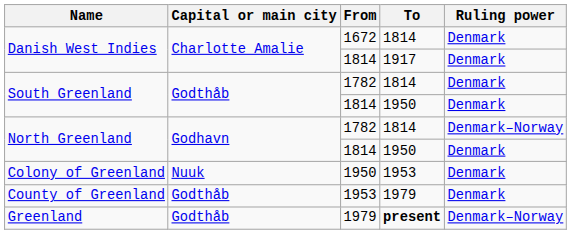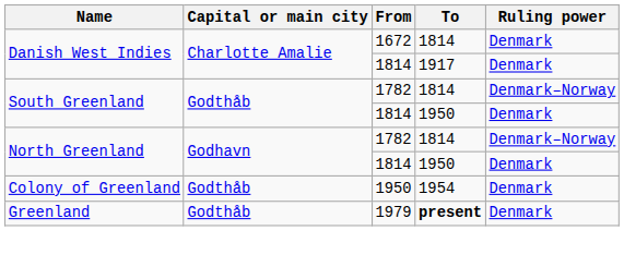South Greenland / 1782 | Ruling power: Denmark -> Denmark–Norway
Colony of Greenland | Capital or main city: Nuuk -> Godthåb
Colony of Greenland | To: 1953 -> 1954
- row: County of Greenland | Godthåb | 1953 | 1979 | Denmark
Greenland | Ruling power: Denmark–Norway -> Denmark
